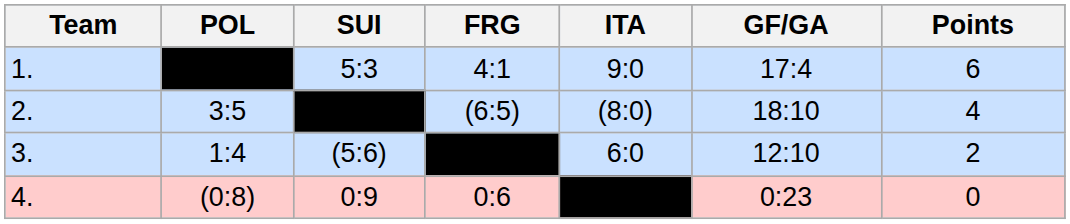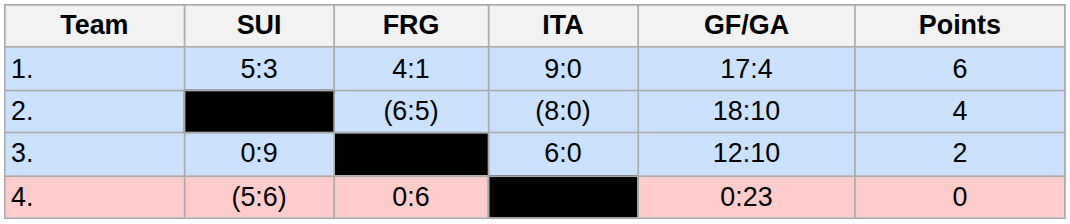- column: POL | 3:5 | 1:4 | (0:8)
3. | SUI: (5:6) -> 0:9
4. | SUI: 0:9 -> (5:6)
